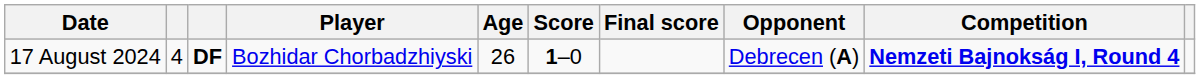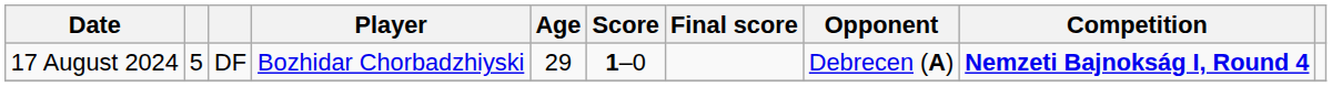17 August 2024 | column 2: 4 -> 5
17 August 2024 | column 3: bold -> normal
17 August 2024 | Age: 26 -> 29
